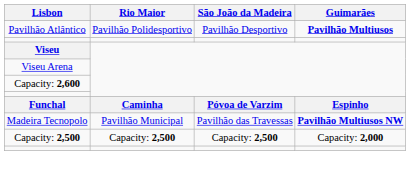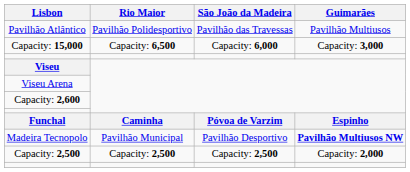Pavilhão Atlântico | São João da Madeira: Pavilhão Desportivo -> Pavilhão das Travessas
Pavilhão Atlântico | Guimarães: bold -> normal
+ row: Capacity: 15,000 | Capacity: 6,500 | Capacity: 6,000 | Capacity: 3,000
Madeira Tecnopolo | São João da Madeira: Pavilhão das Travessas -> Pavilhão Desportivo
